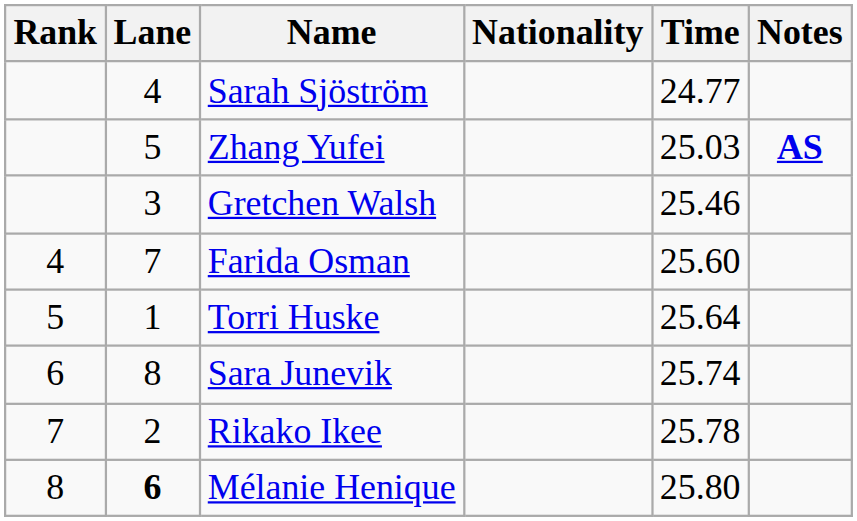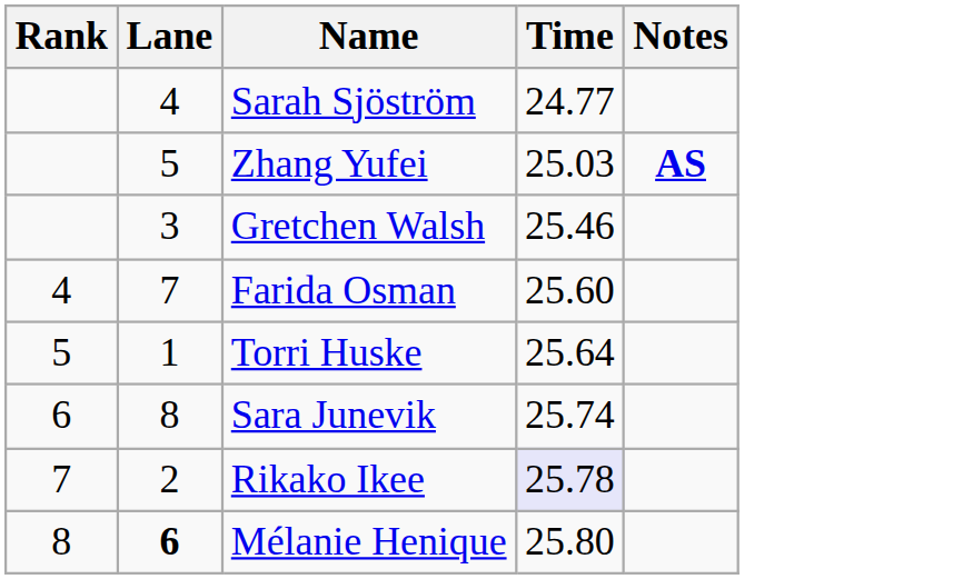- column: Nationality
Rikako Ikee | Time: no background -> lavender background
